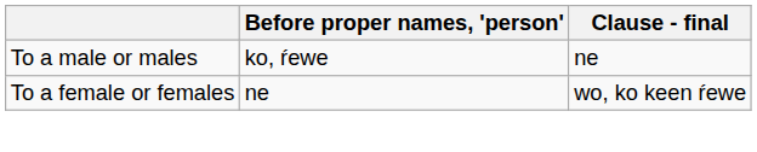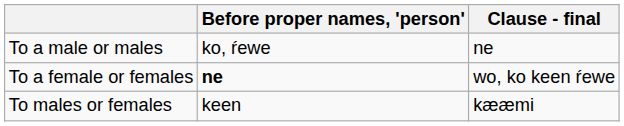To a female or females | Before proper names, 'person': normal -> bold
+ row: To males or females | keen | kææmi
